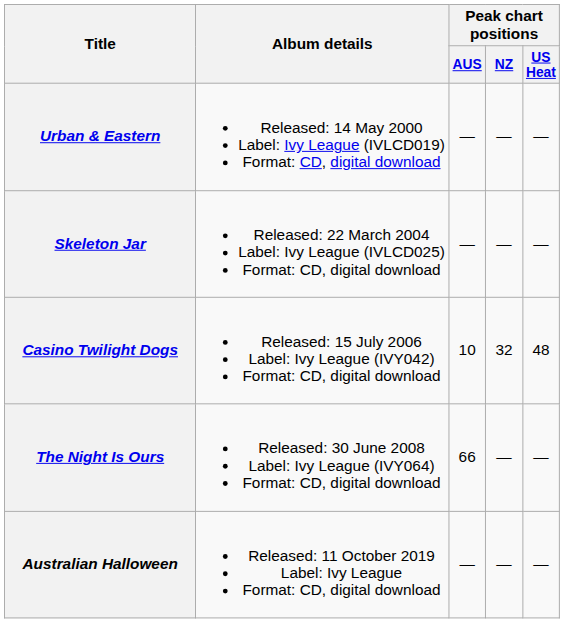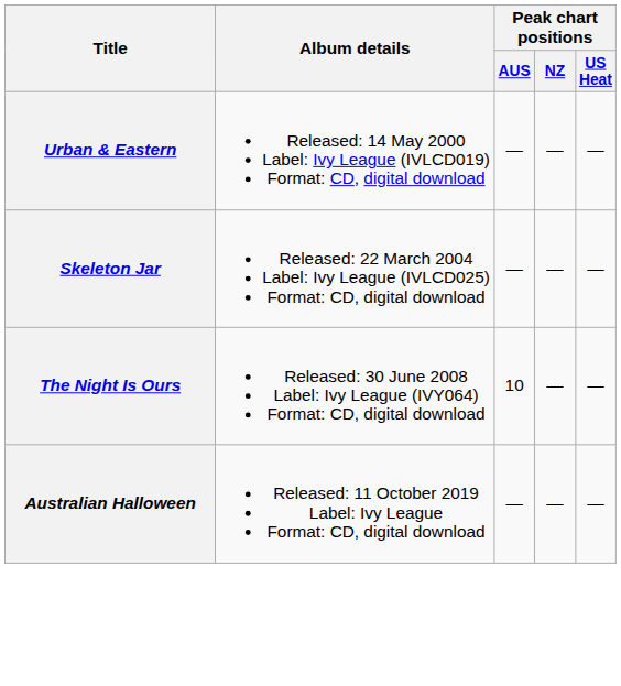- row: Casino Twilight Dogs | Released: 15 July 2006 Label: Ivy League (IVY042) Format: CD, digital download | 10 | 32 | 48
The Night Is Ours | Peak chart positions / AUS: 66 -> 10
